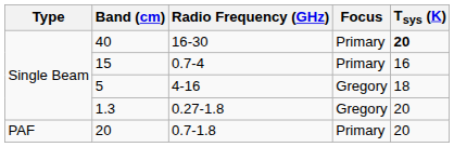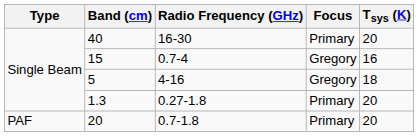40 | Tsys (K): bold -> normal
15 | Focus: Primary -> Gregory
1.3 | Focus: Gregory -> Primary
